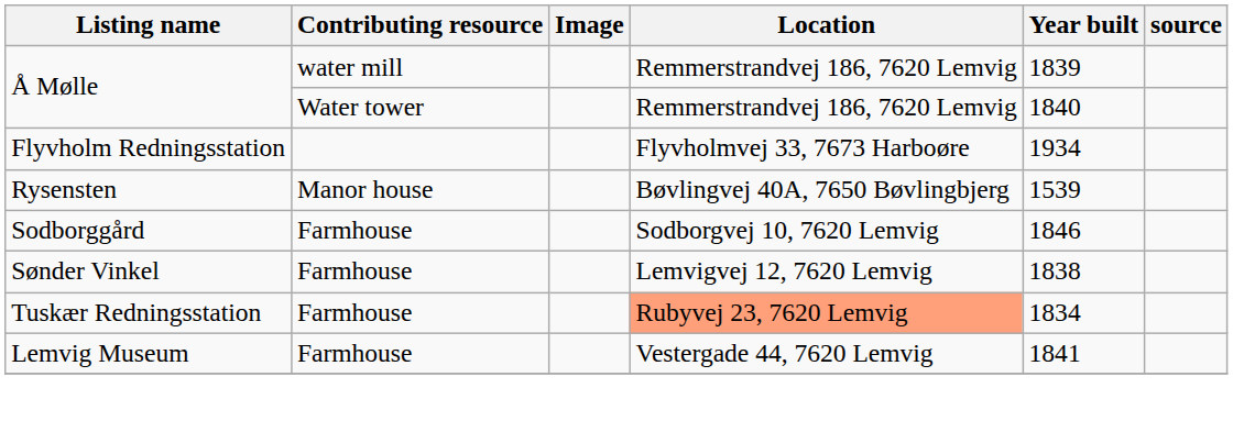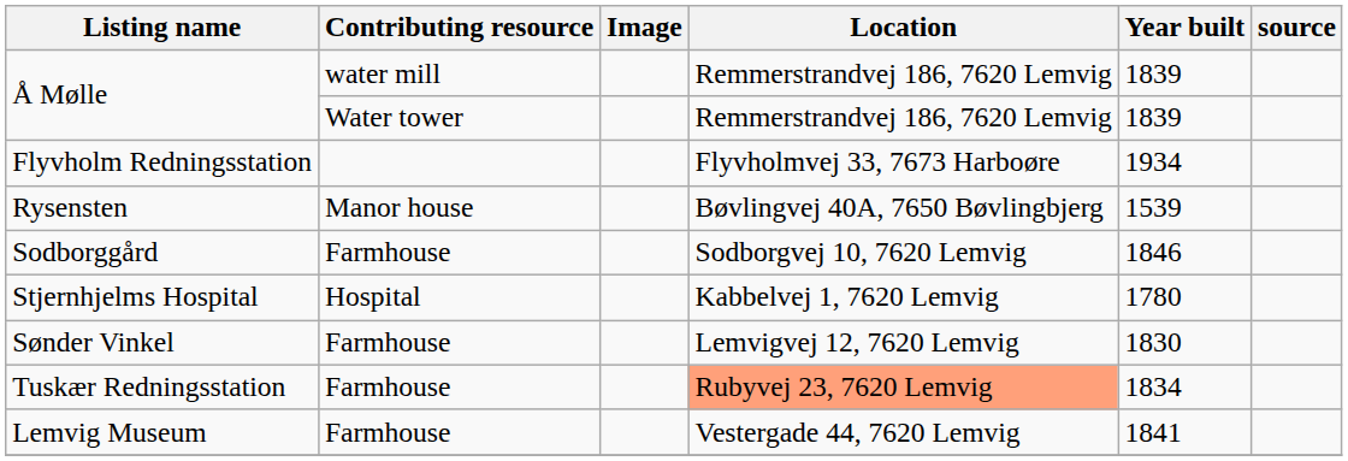Å Mølle / Water tower | Year built: 1840 -> 1839
+ row: Stjernhjelms Hospital | Hospital | Kabbelvej 1, 7620 Lemvig | 1780
Sønder Vinkel | Year built: 1838 -> 1830
